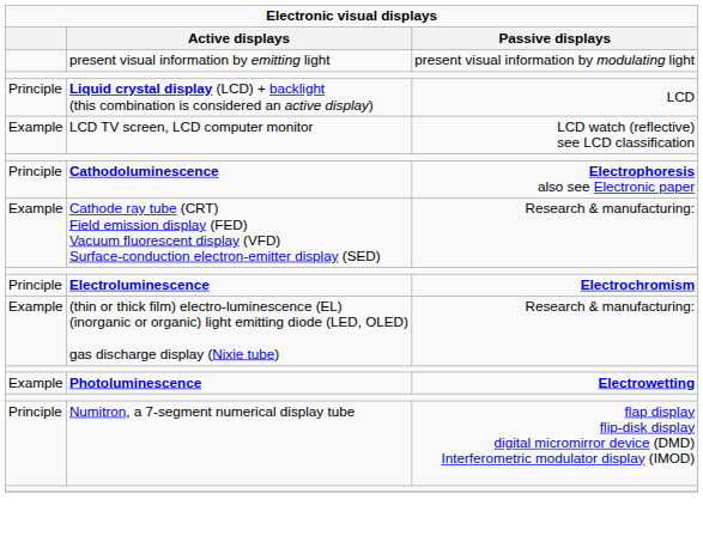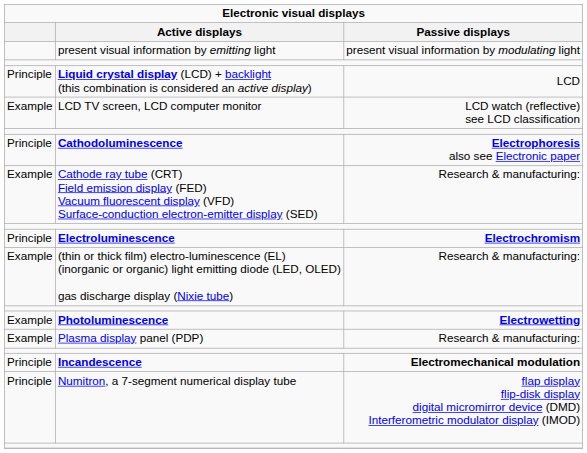+ row: Example | Plasma display panel (PDP) | Research & manufacturing:
+ row: Principle | Incandescence | Electromechanical modulation
